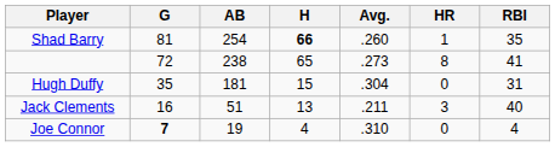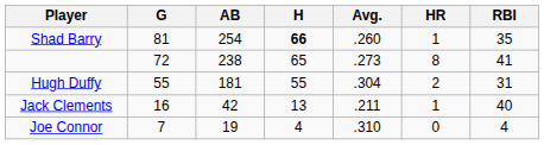Hugh Duffy | G: 35 -> 55
Hugh Duffy | H: 15 -> 55
Hugh Duffy | HR: 0 -> 2
Jack Clements | AB: 51 -> 42
Jack Clements | HR: 3 -> 1
Joe Connor | G: bold -> normal
